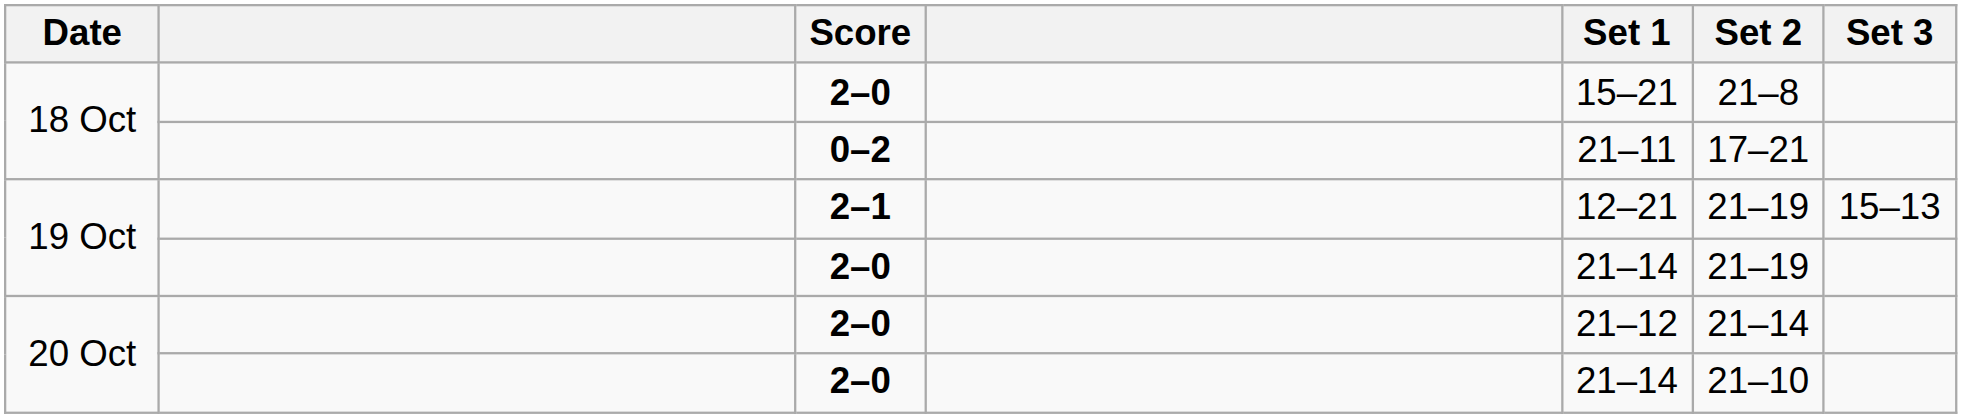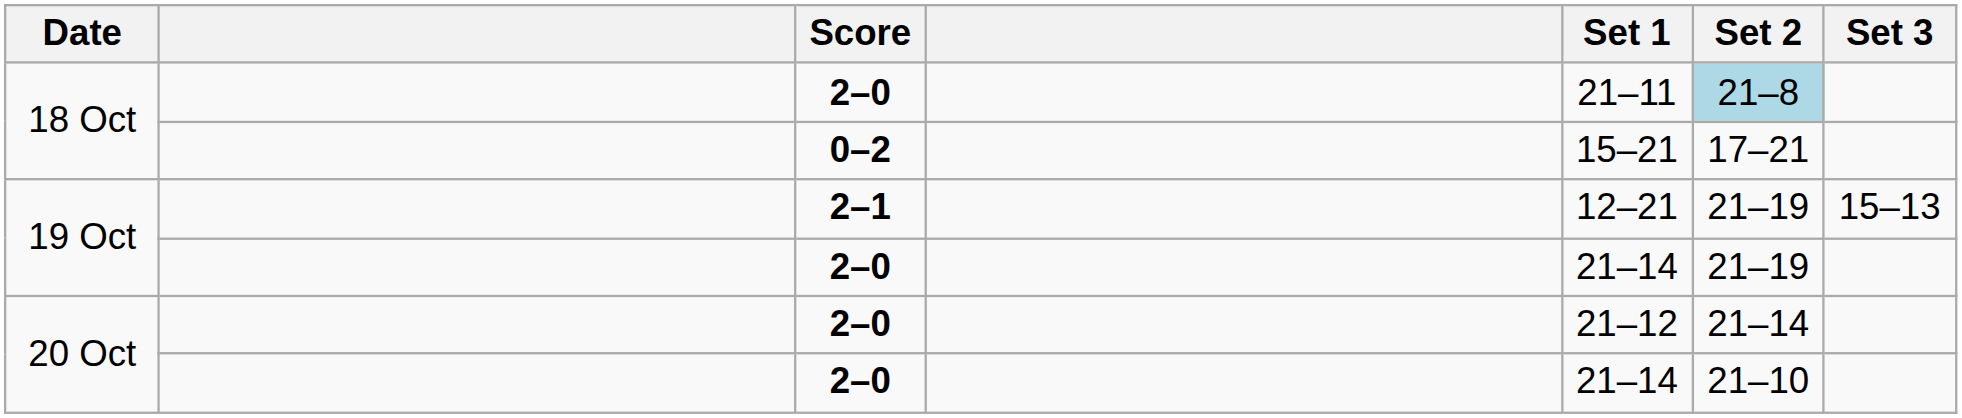18 Oct / 2–0 | Set 1: 15–21 -> 21–11
18 Oct / 2–0 | Set 2: no background -> lightblue background
18 Oct / 0–2 | Set 1: 21–11 -> 15–21
